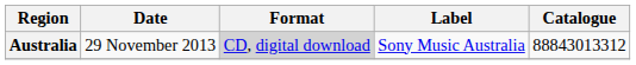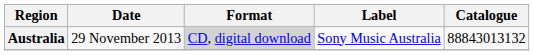Australia | Catalogue: 88843013312 -> 88843013132
